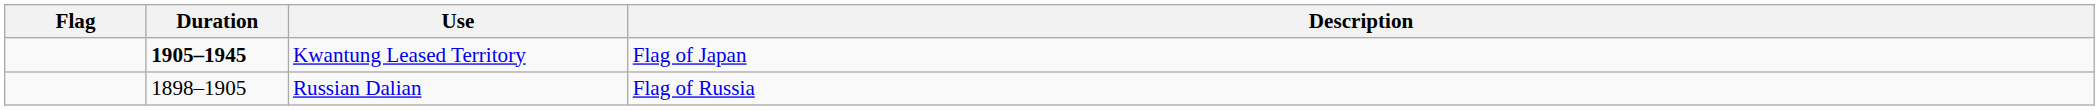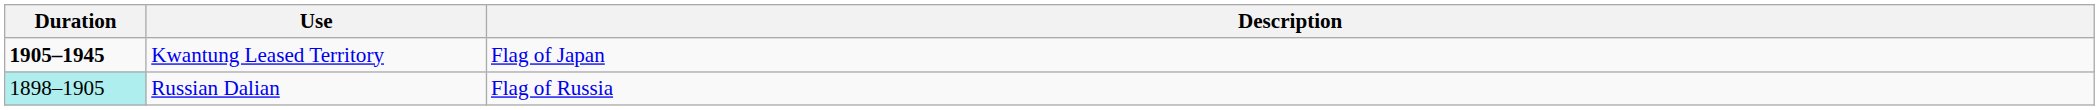- column: Flag
Russian Dalian | Duration: no background -> paleturquoise background
